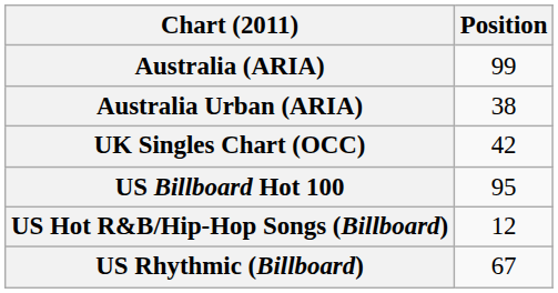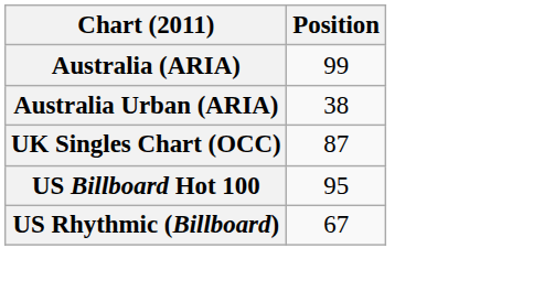UK Singles Chart (OCC) | Position: 42 -> 87
- row: US Hot R&B/Hip-Hop Songs (Billboard) | 12
